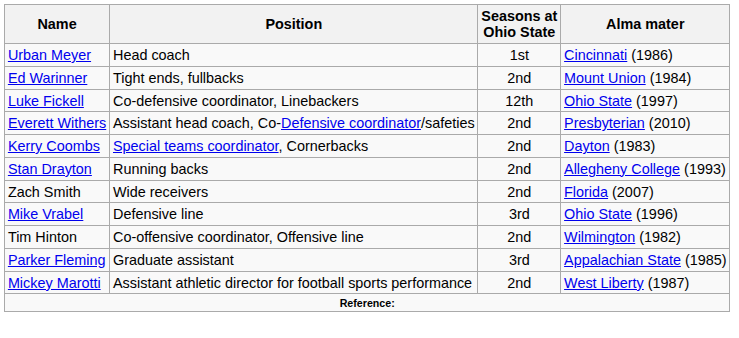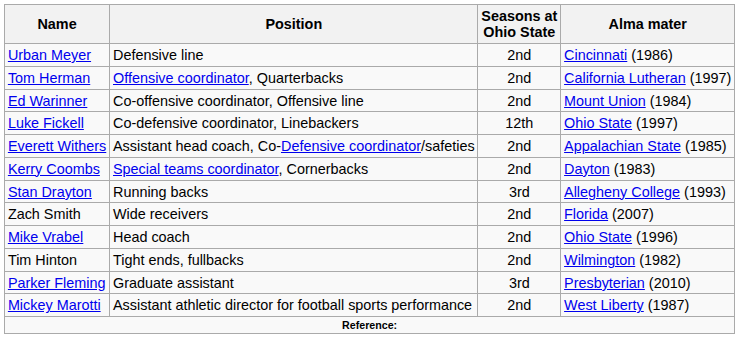Urban Meyer | Position: Head coach -> Defensive line
Urban Meyer | Seasons at Ohio State: 1st -> 2nd
+ row: Tom Herman | Offensive coordinator, Quarterbacks | 2nd | California Lutheran (1997)
Ed Warinner | Position: Tight ends, fullbacks -> Co-offensive coordinator, Offensive line
Everett Withers | Alma mater: Presbyterian (2010) -> Appalachian State (1985)
Stan Drayton | Seasons at Ohio State: 2nd -> 3rd
Mike Vrabel | Position: Defensive line -> Head coach
Mike Vrabel | Seasons at Ohio State: 3rd -> 2nd
Tim Hinton | Position: Co-offensive coordinator, Offensive line -> Tight ends, fullbacks
Parker Fleming | Alma mater: Appalachian State (1985) -> Presbyterian (2010)
